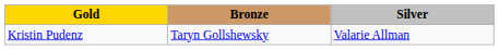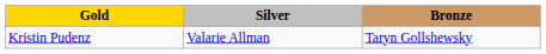columns swapped: Silver <-> Bronze
